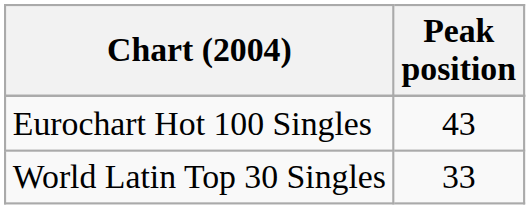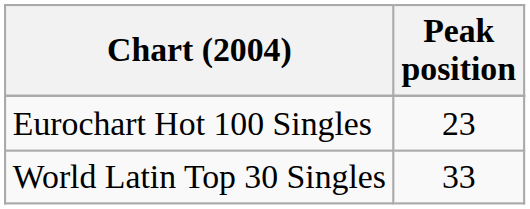Eurochart Hot 100 Singles | Peak position: 43 -> 23
